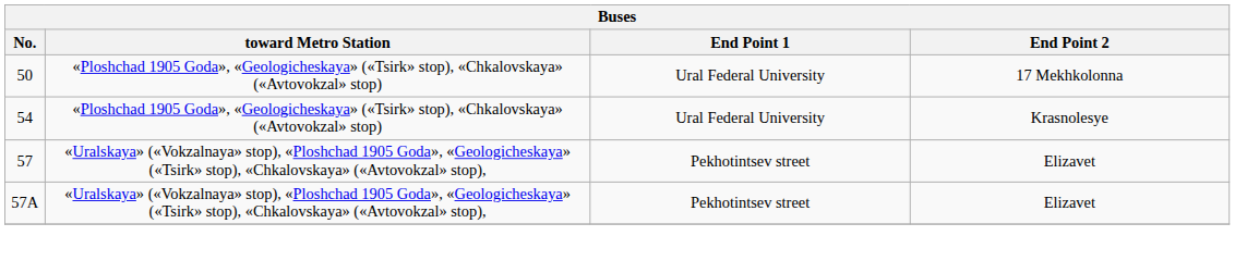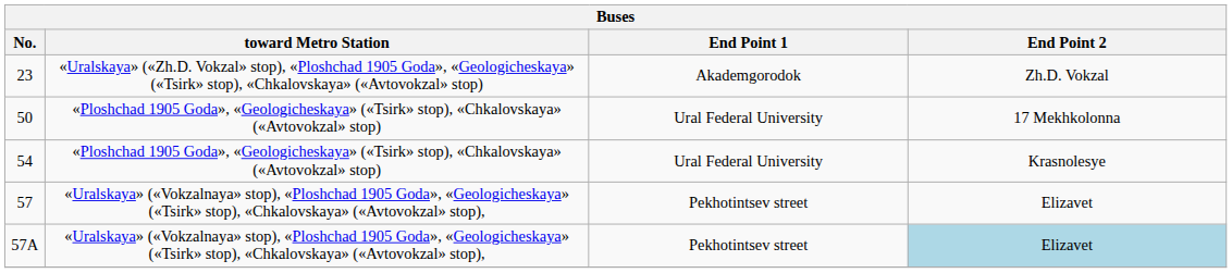+ row: 23 | «Uralskaya» («Zh.D. Vokzal» stop), «Ploshchad 1905 Goda», «Geologicheskaya» («Tsirk» stop), «Chkalovskaya» («Avtovokzal» stop) | Akademgorodok | Zh.D. Vokzal
57А | End Point 2: no background -> lightblue background
